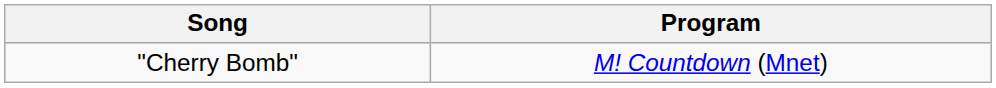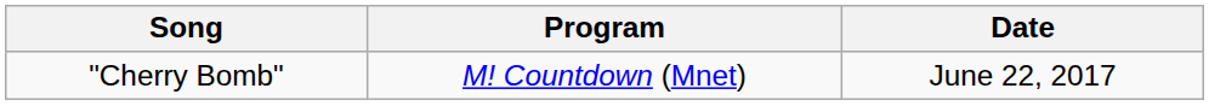+ column: Date | June 22, 2017
